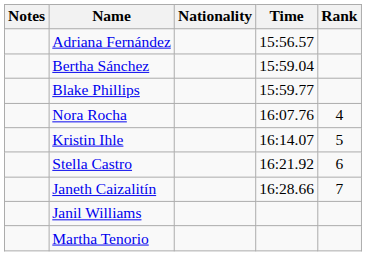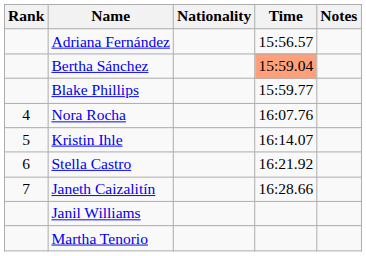columns swapped: Rank <-> Notes
Bertha Sánchez | Time: no background -> lightsalmon background
